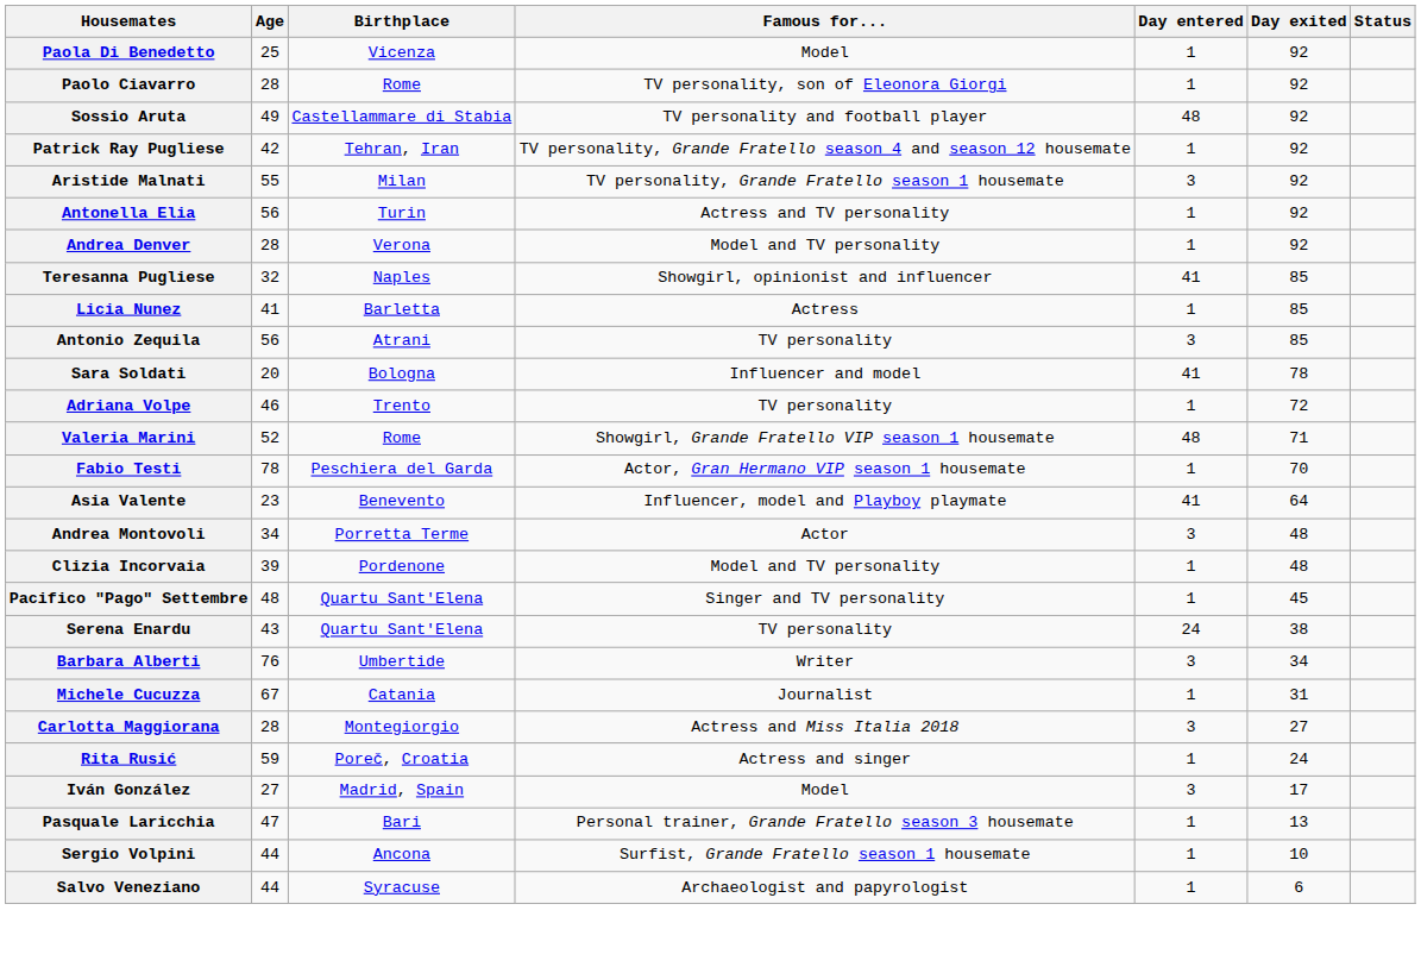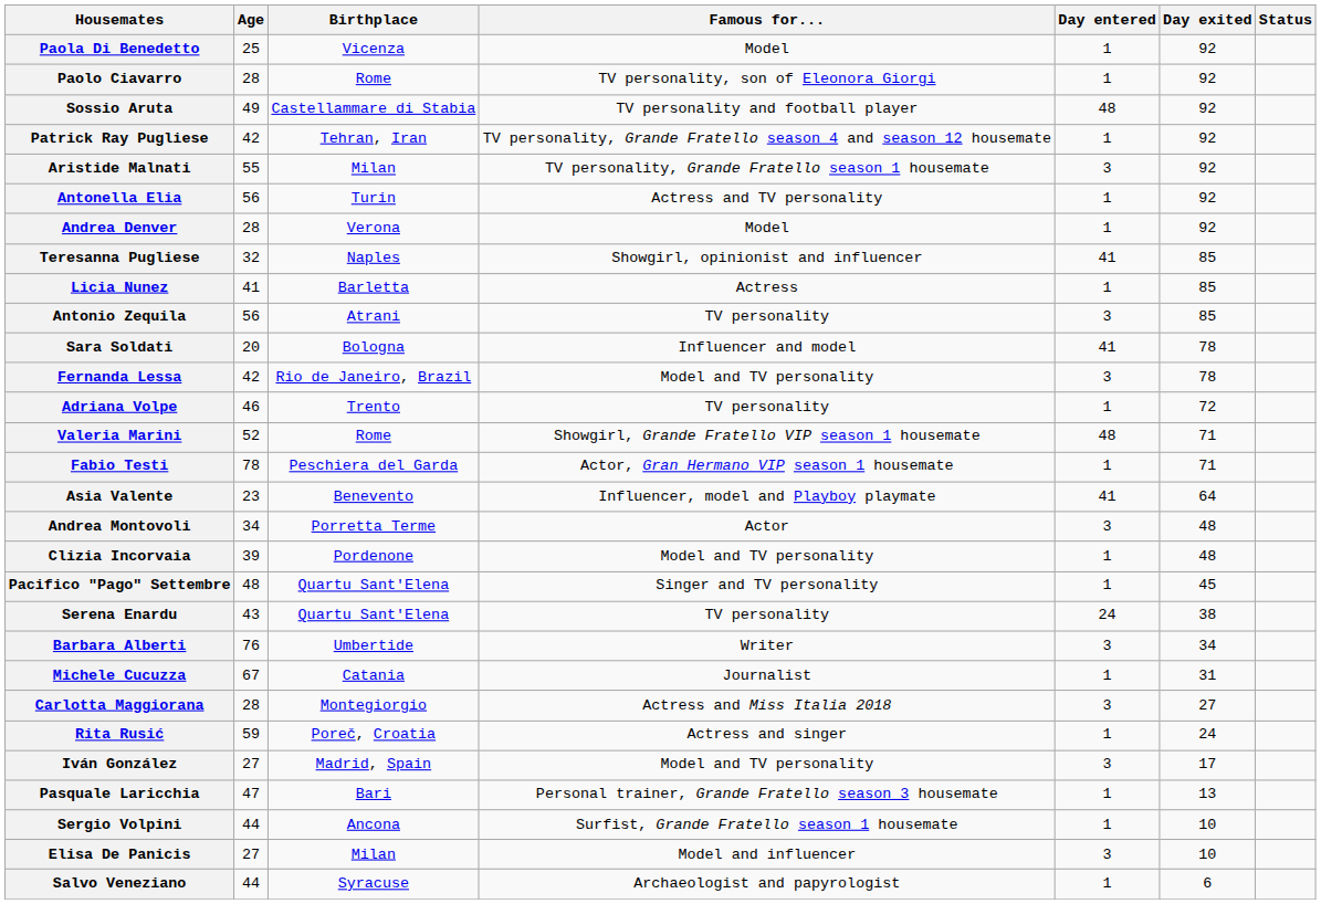Andrea Denver | Famous for...: Model and TV personality -> Model
+ row: Fernanda Lessa | 42 | Rio de Janeiro, Brazil | Model and TV personality | 3 | 78
Fabio Testi | Day exited: 70 -> 71
Iván González | Famous for...: Model -> Model and TV personality
+ row: Elisa De Panicis | 27 | Milan | Model and influencer | 3 | 10
